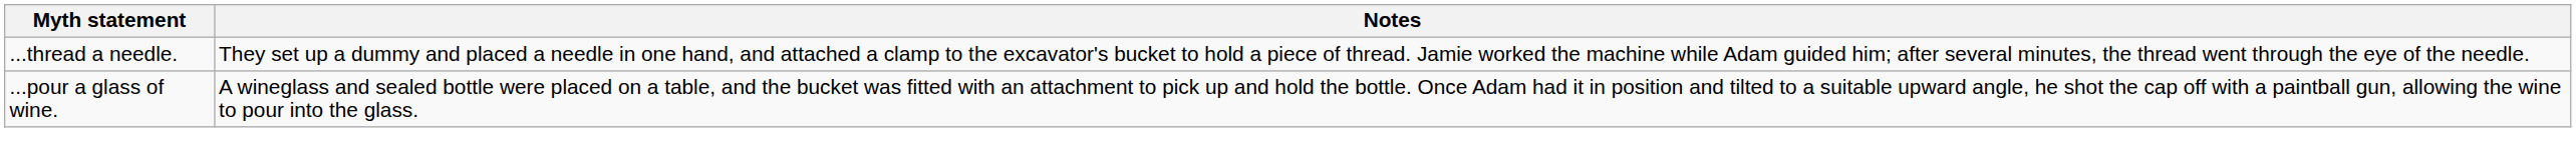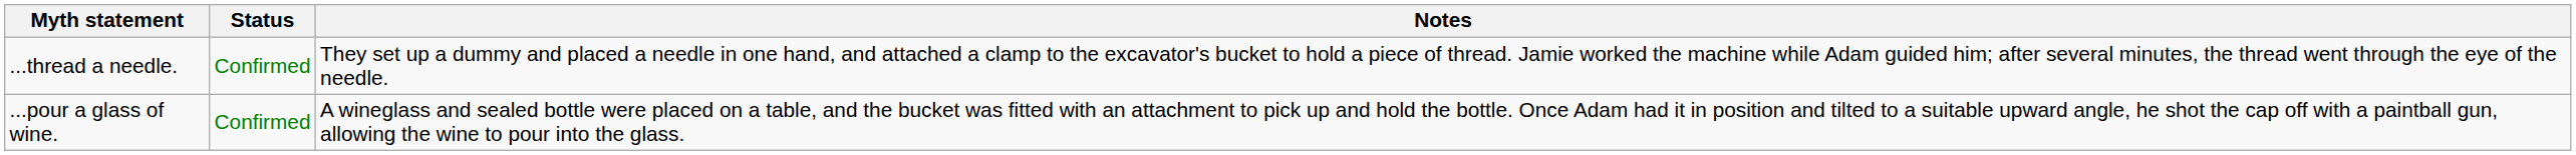+ column: Status | Confirmed | Confirmed
